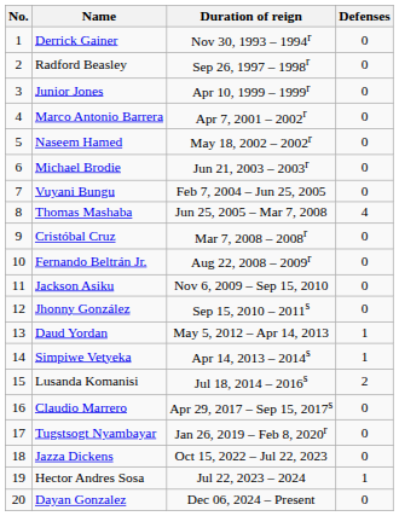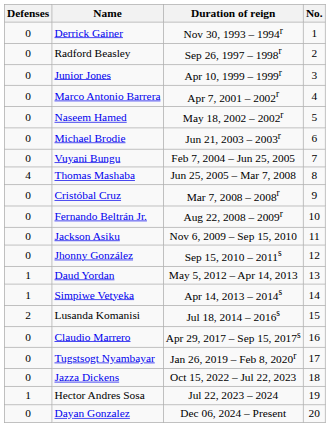columns swapped: No. <-> Defenses
